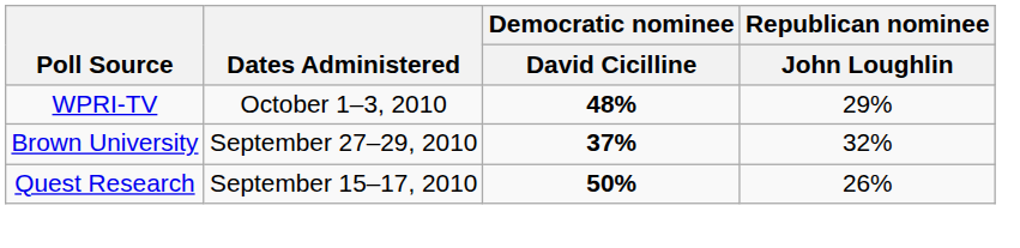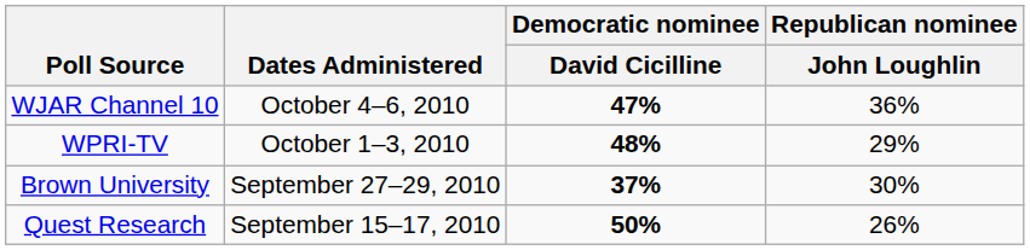+ row: WJAR Channel 10 | October 4–6, 2010 | 47% | 36%
Brown University | Republican nominee / John Loughlin: 32% -> 30%
